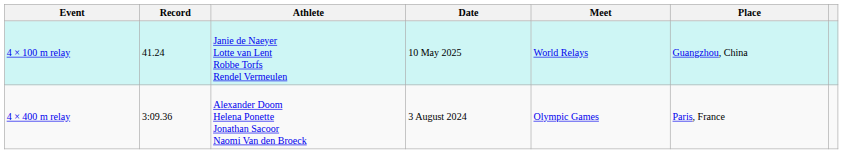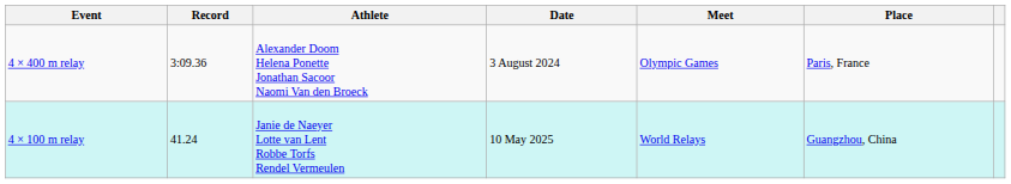rows swapped: 4 × 100 m relay <-> 4 × 400 m relay
